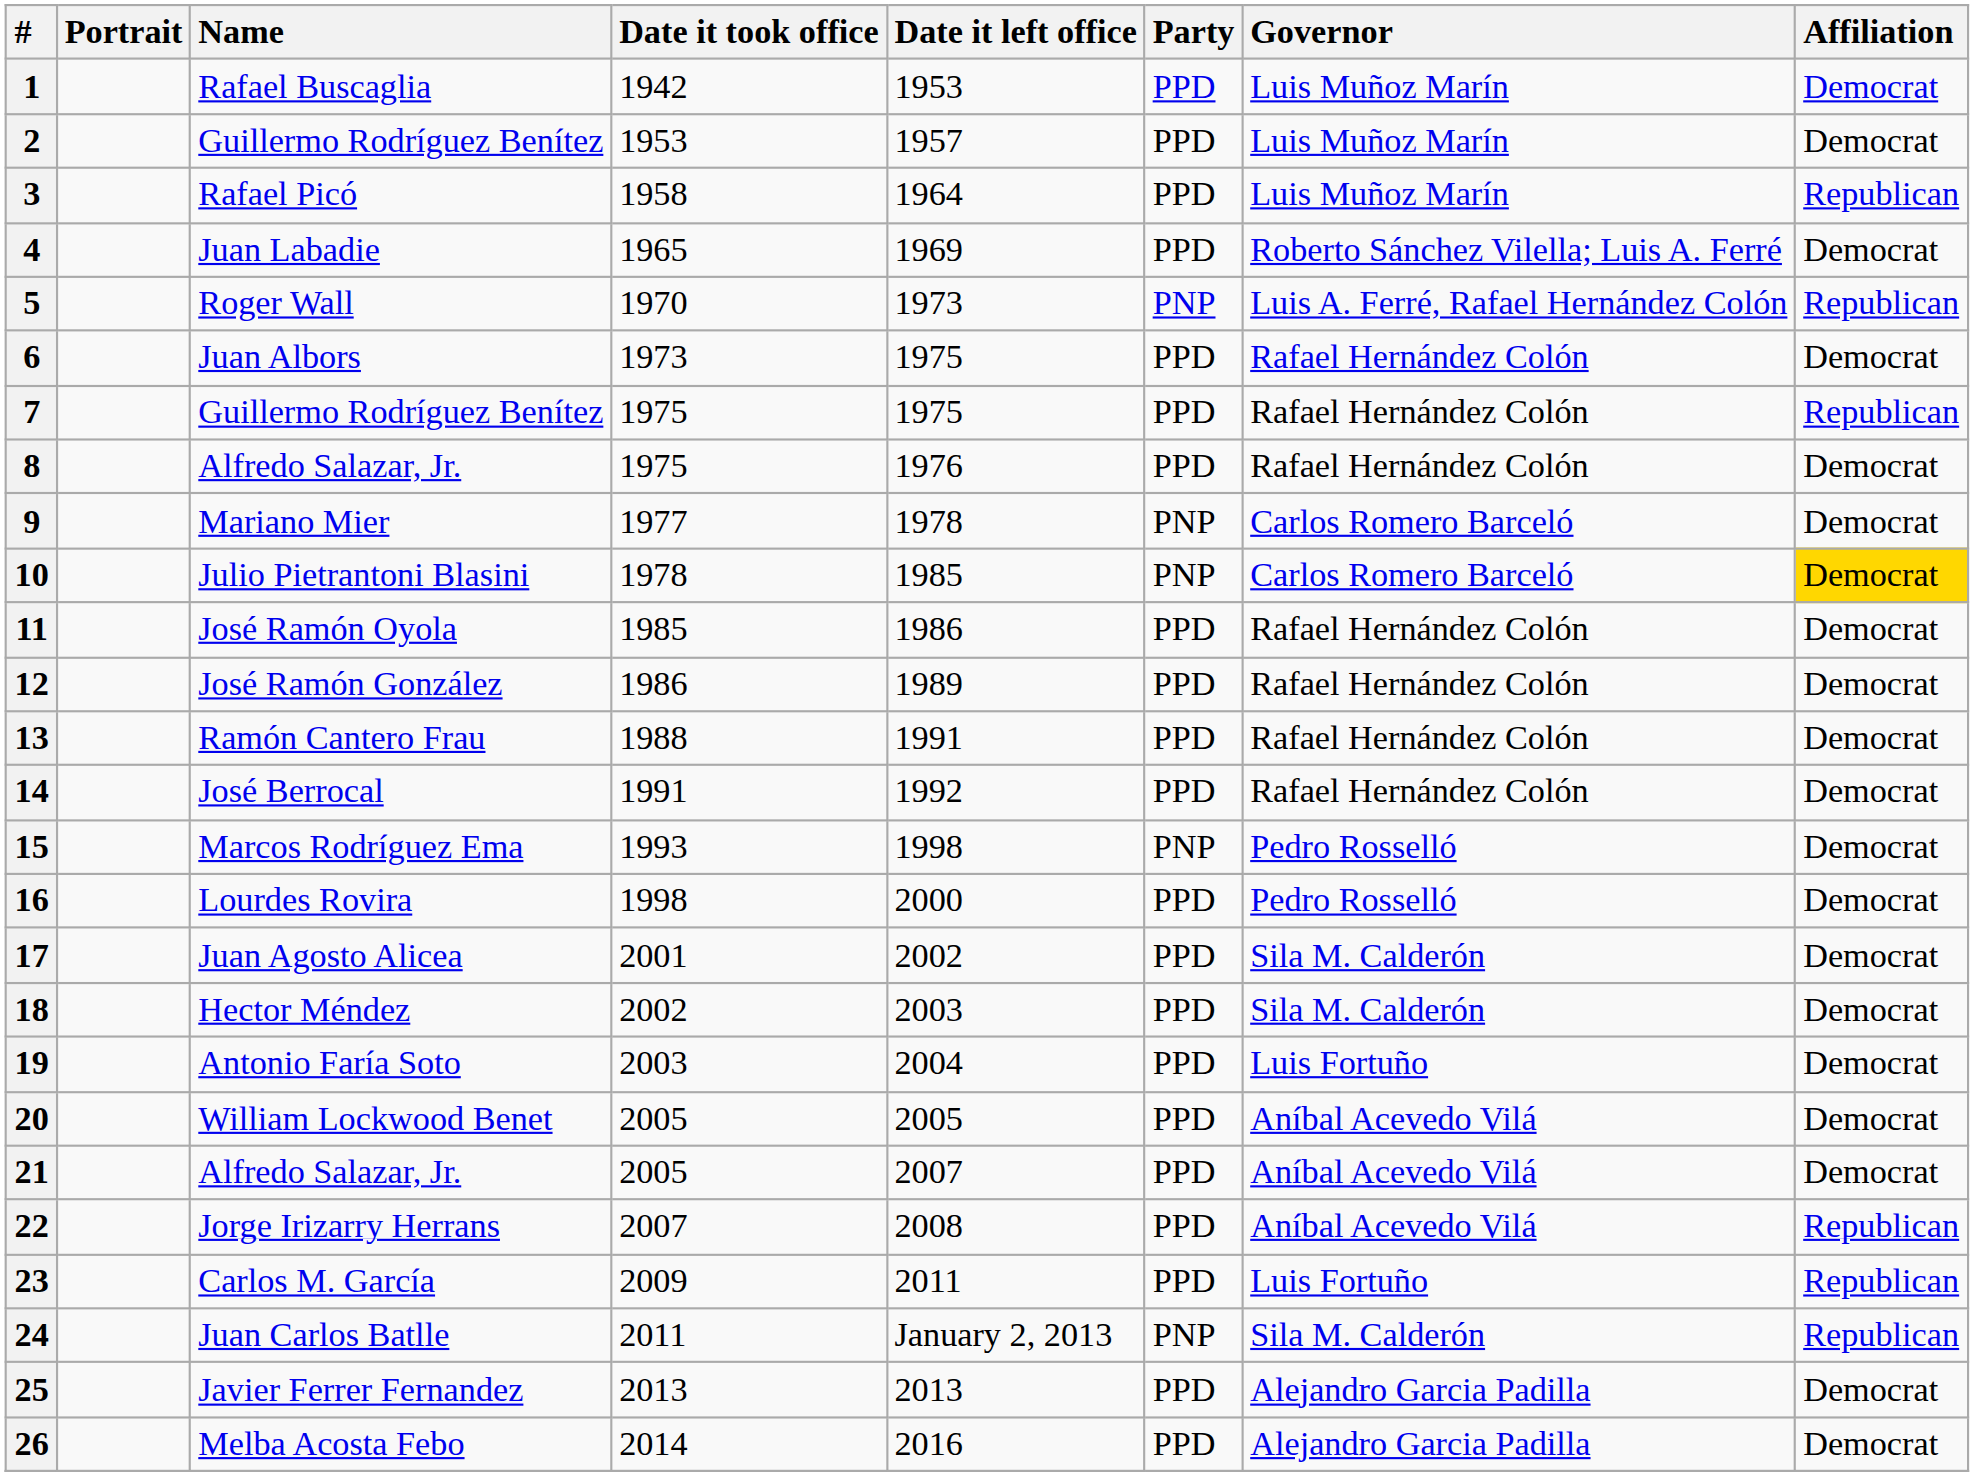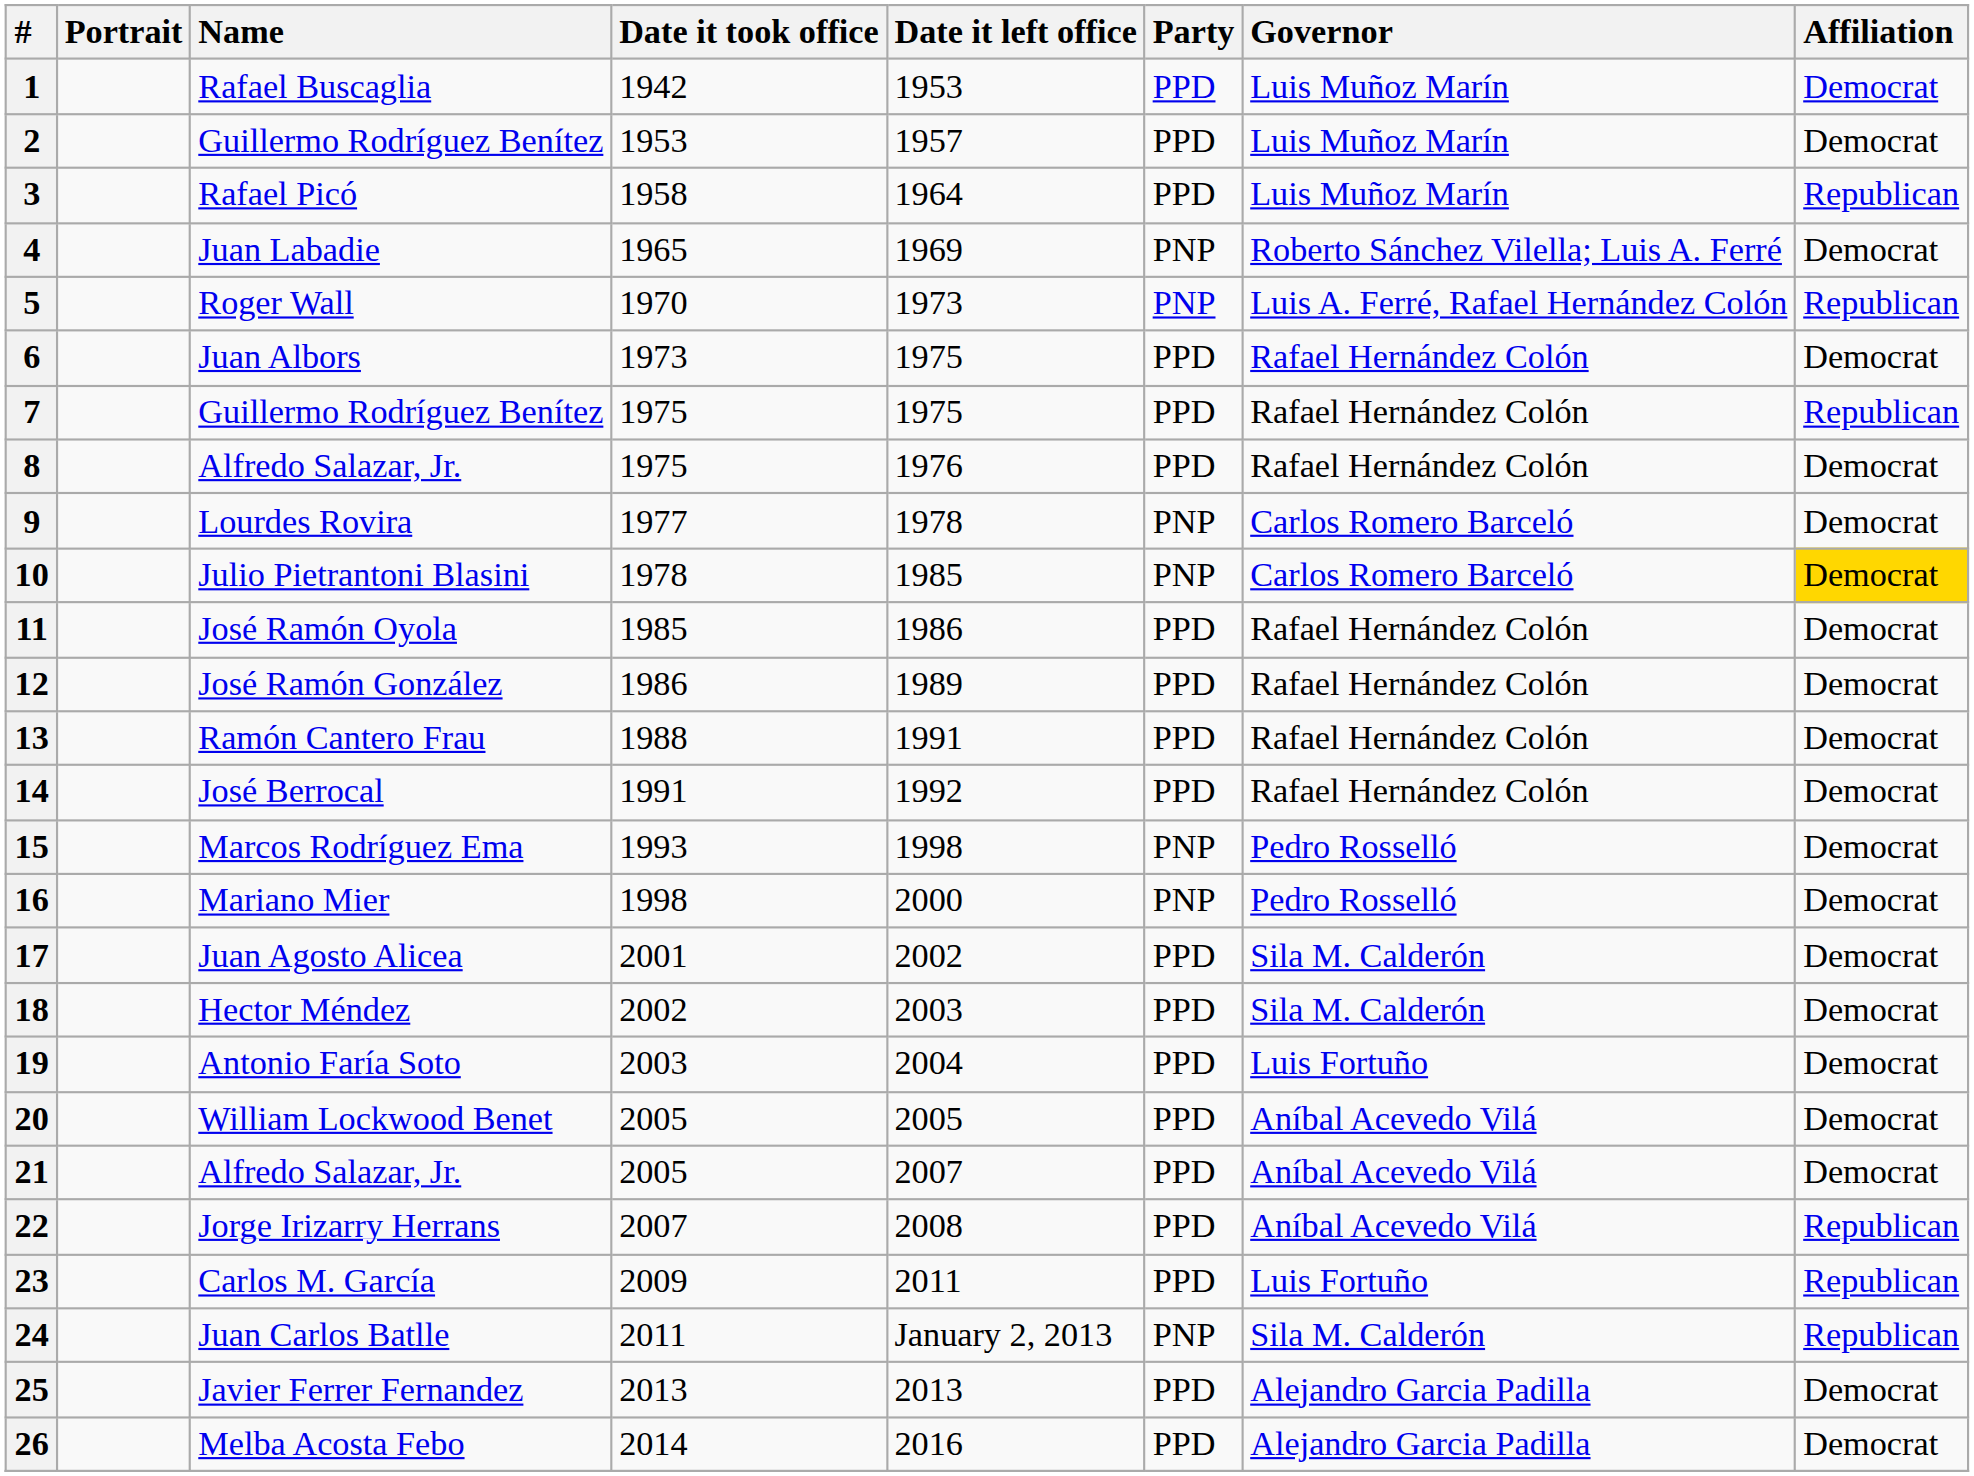4 | Party: PPD -> PNP
9 | Name: Mariano Mier -> Lourdes Rovira
16 | Name: Lourdes Rovira -> Mariano Mier
16 | Party: PPD -> PNP
